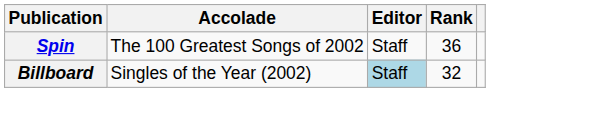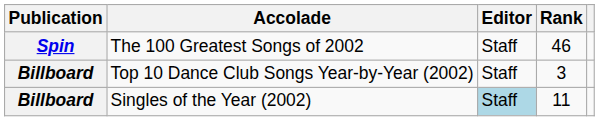The 100 Greatest Songs of 2002 | Rank: 36 -> 46
+ row: Billboard | Top 10 Dance Club Songs Year-by-Year (2002) | Staff | 3
Singles of the Year (2002) | Rank: 32 -> 11
